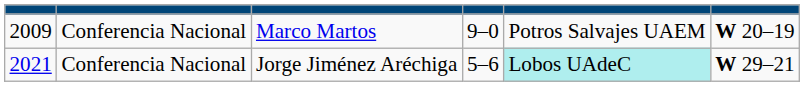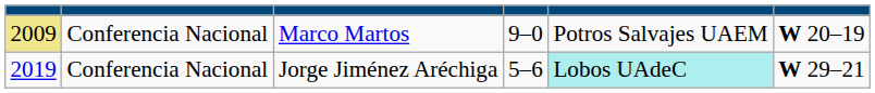Marco Martos | column 1: no background -> khaki background
Jorge Jiménez Aréchiga | column 1: 2021 -> 2019
